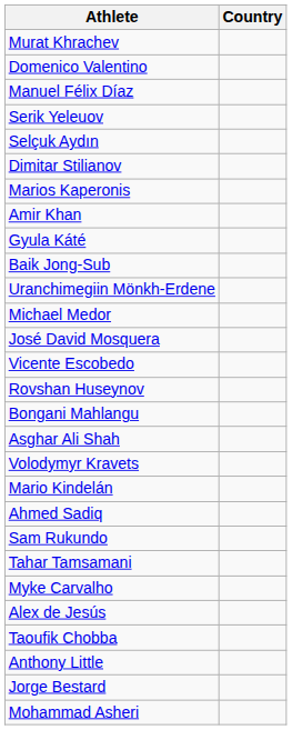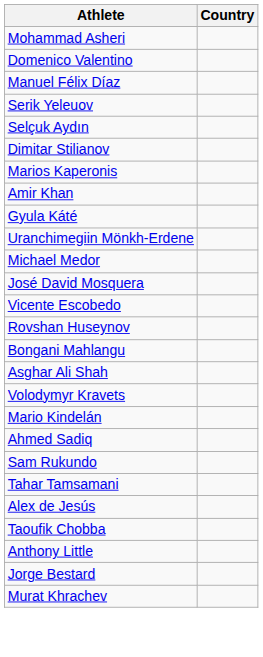rows swapped: Mohammad Asheri <-> Murat Khrachev
- row: Baik Jong-Sub
- row: Myke Carvalho
